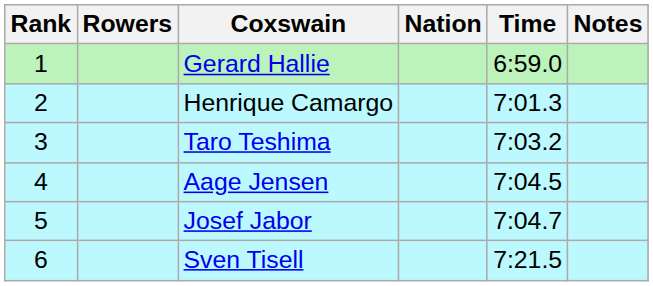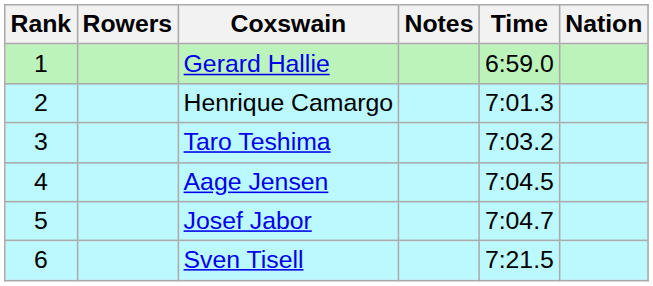columns swapped: Nation <-> Notes
